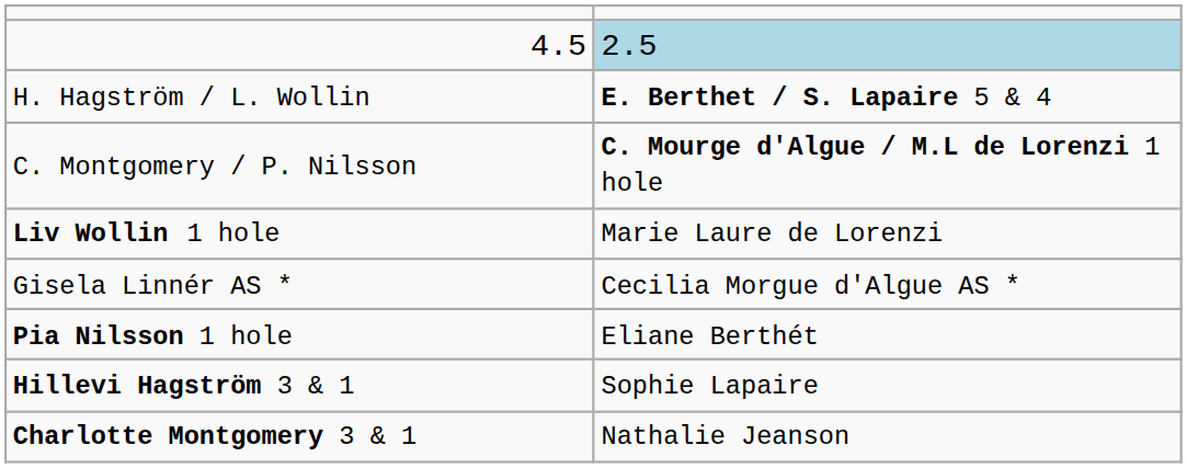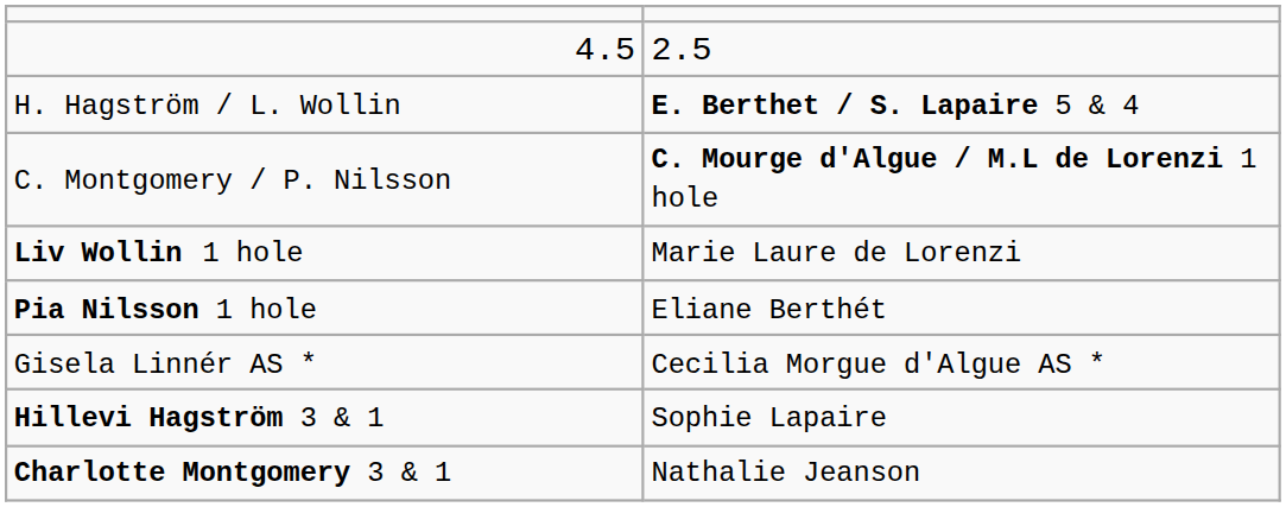4.5 | column 2: lightblue background -> no background
rows swapped: Pia Nilsson 1 hole <-> Gisela Linnér AS *
